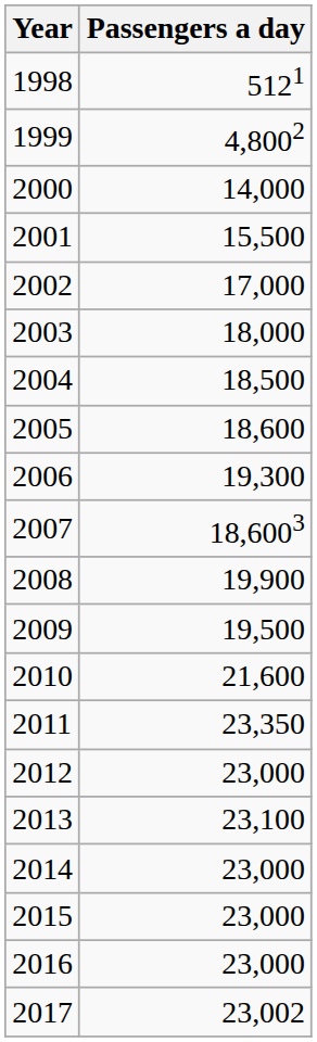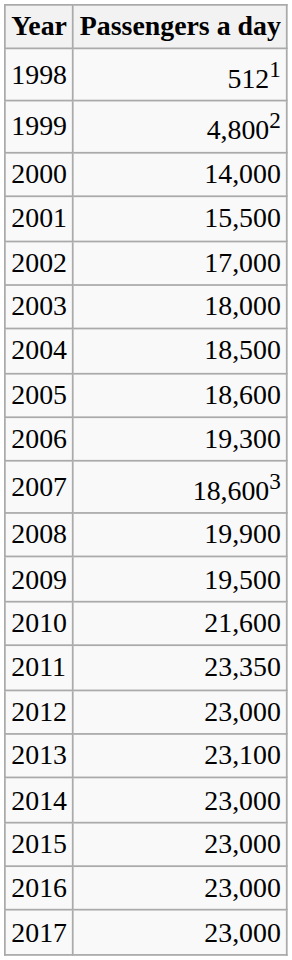2017 | Passengers a day: 23,002 -> 23,000
